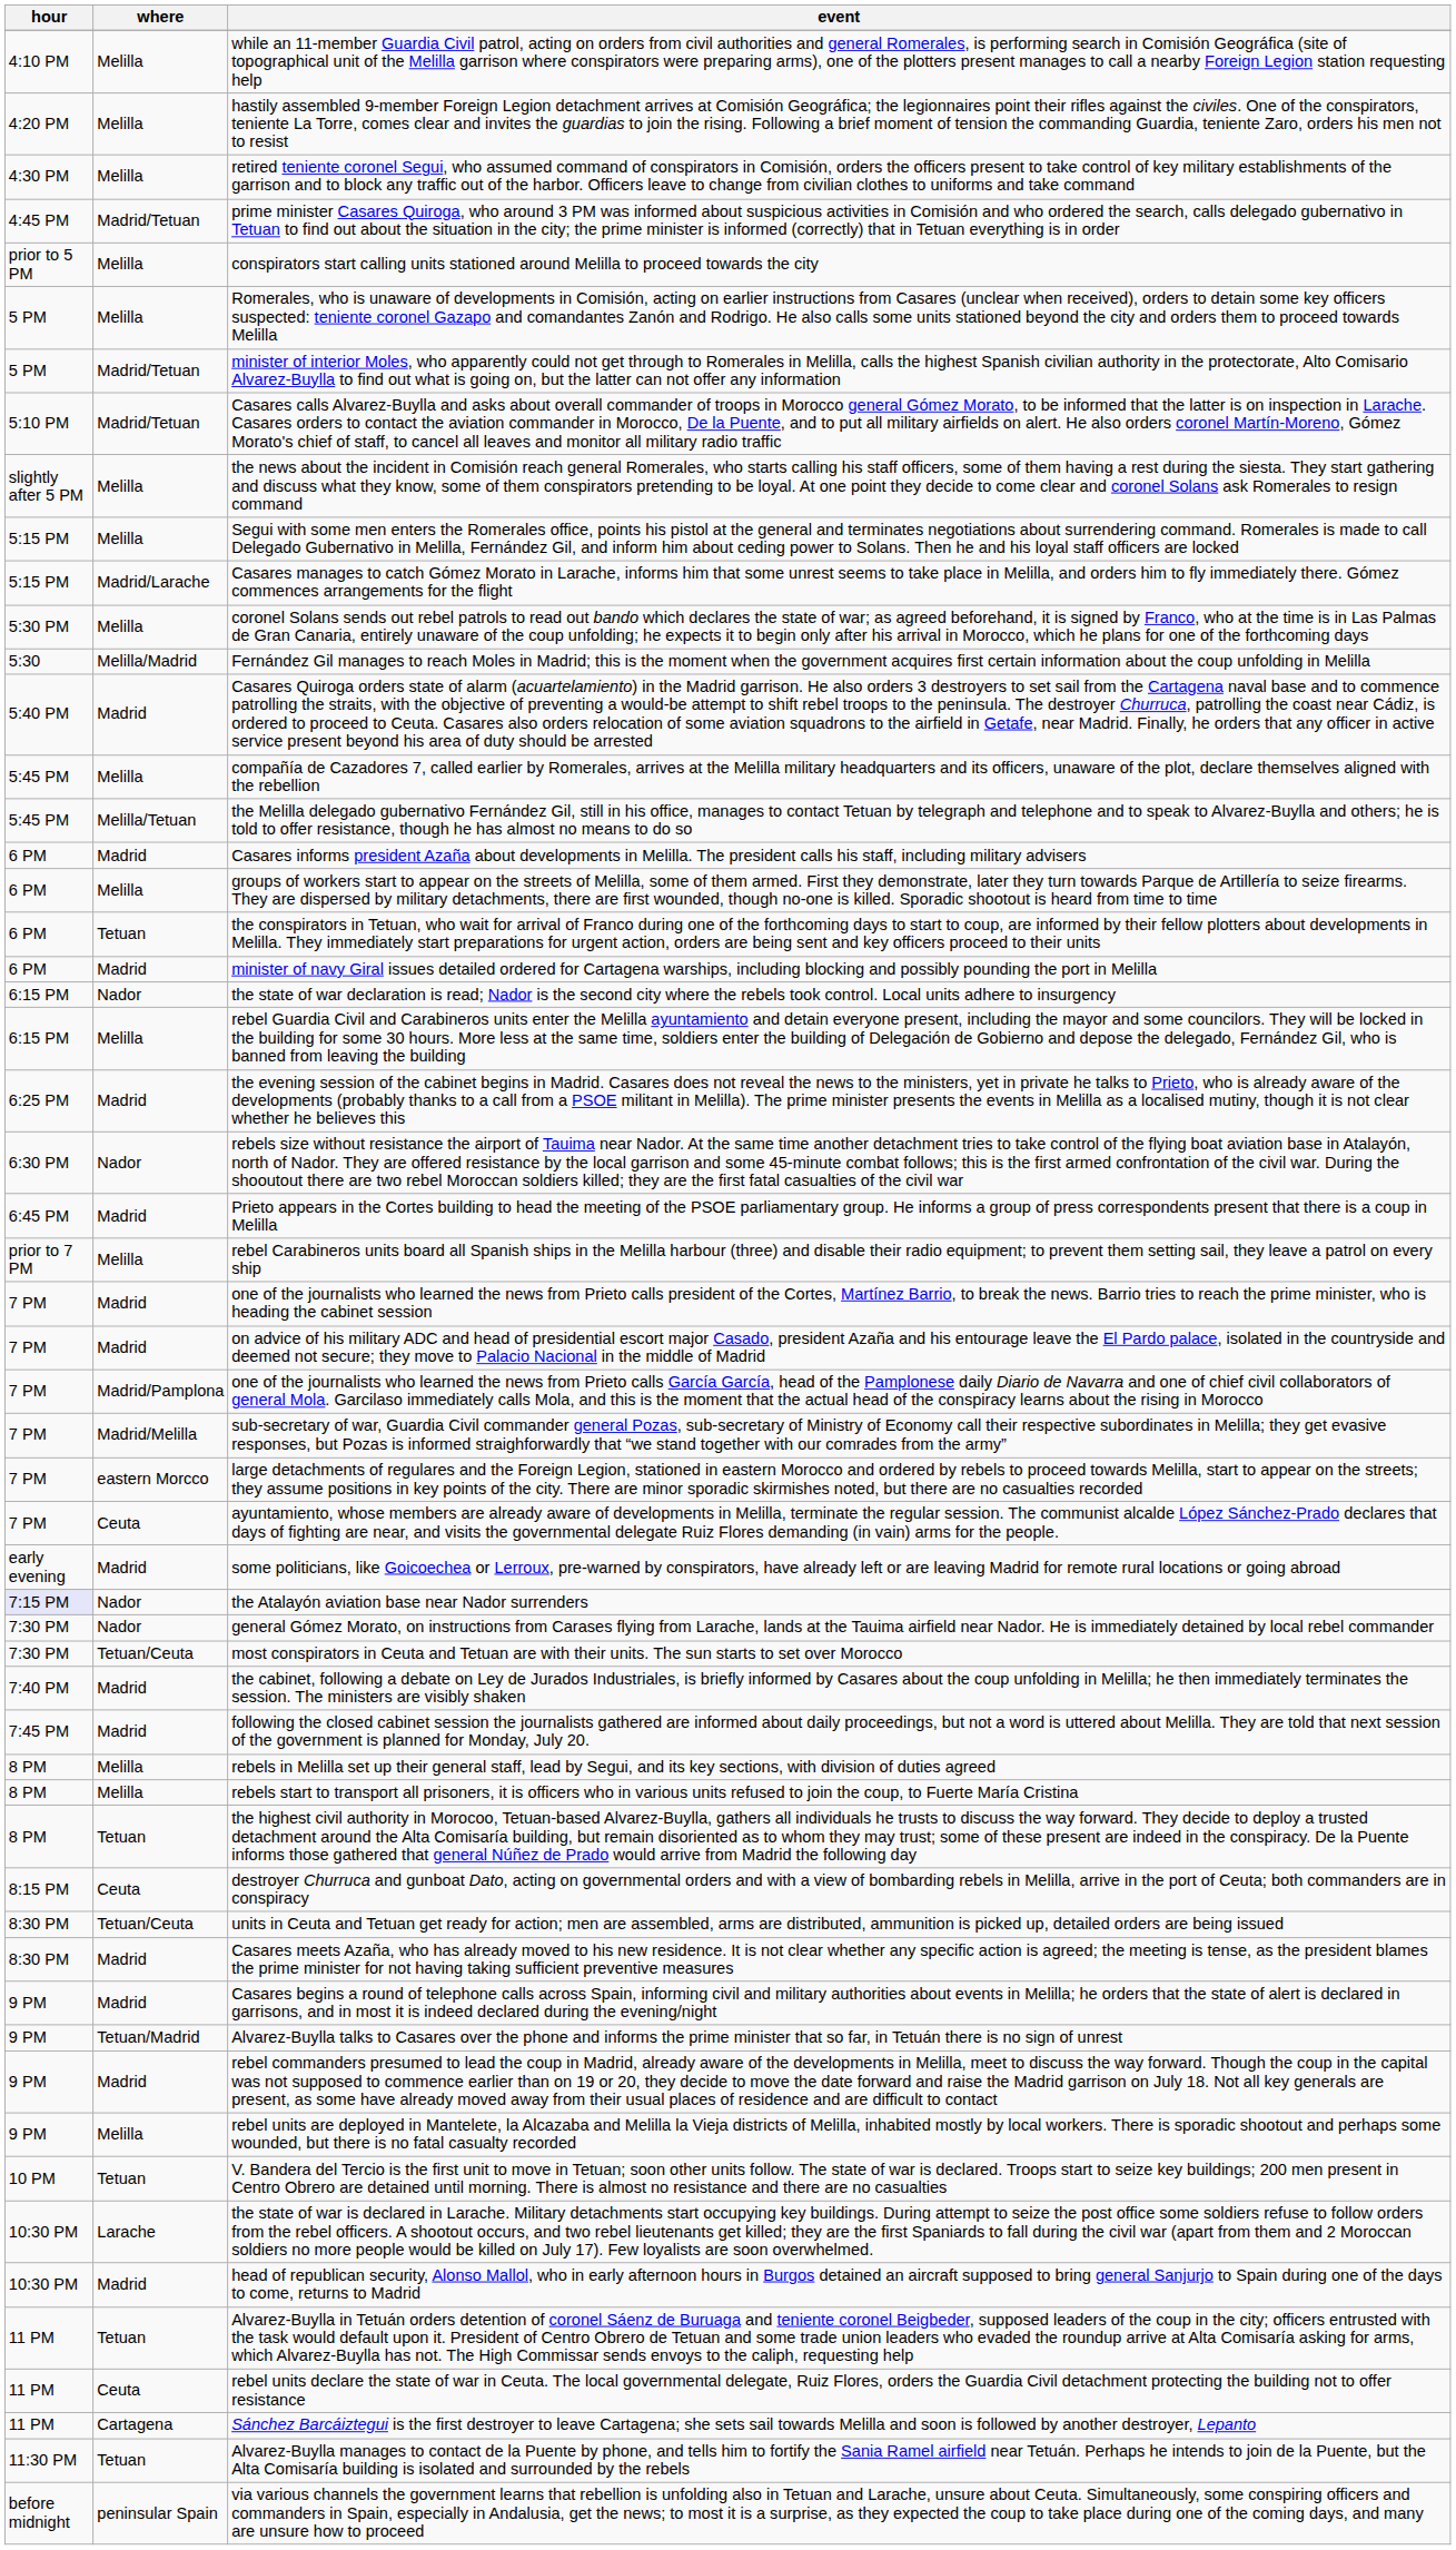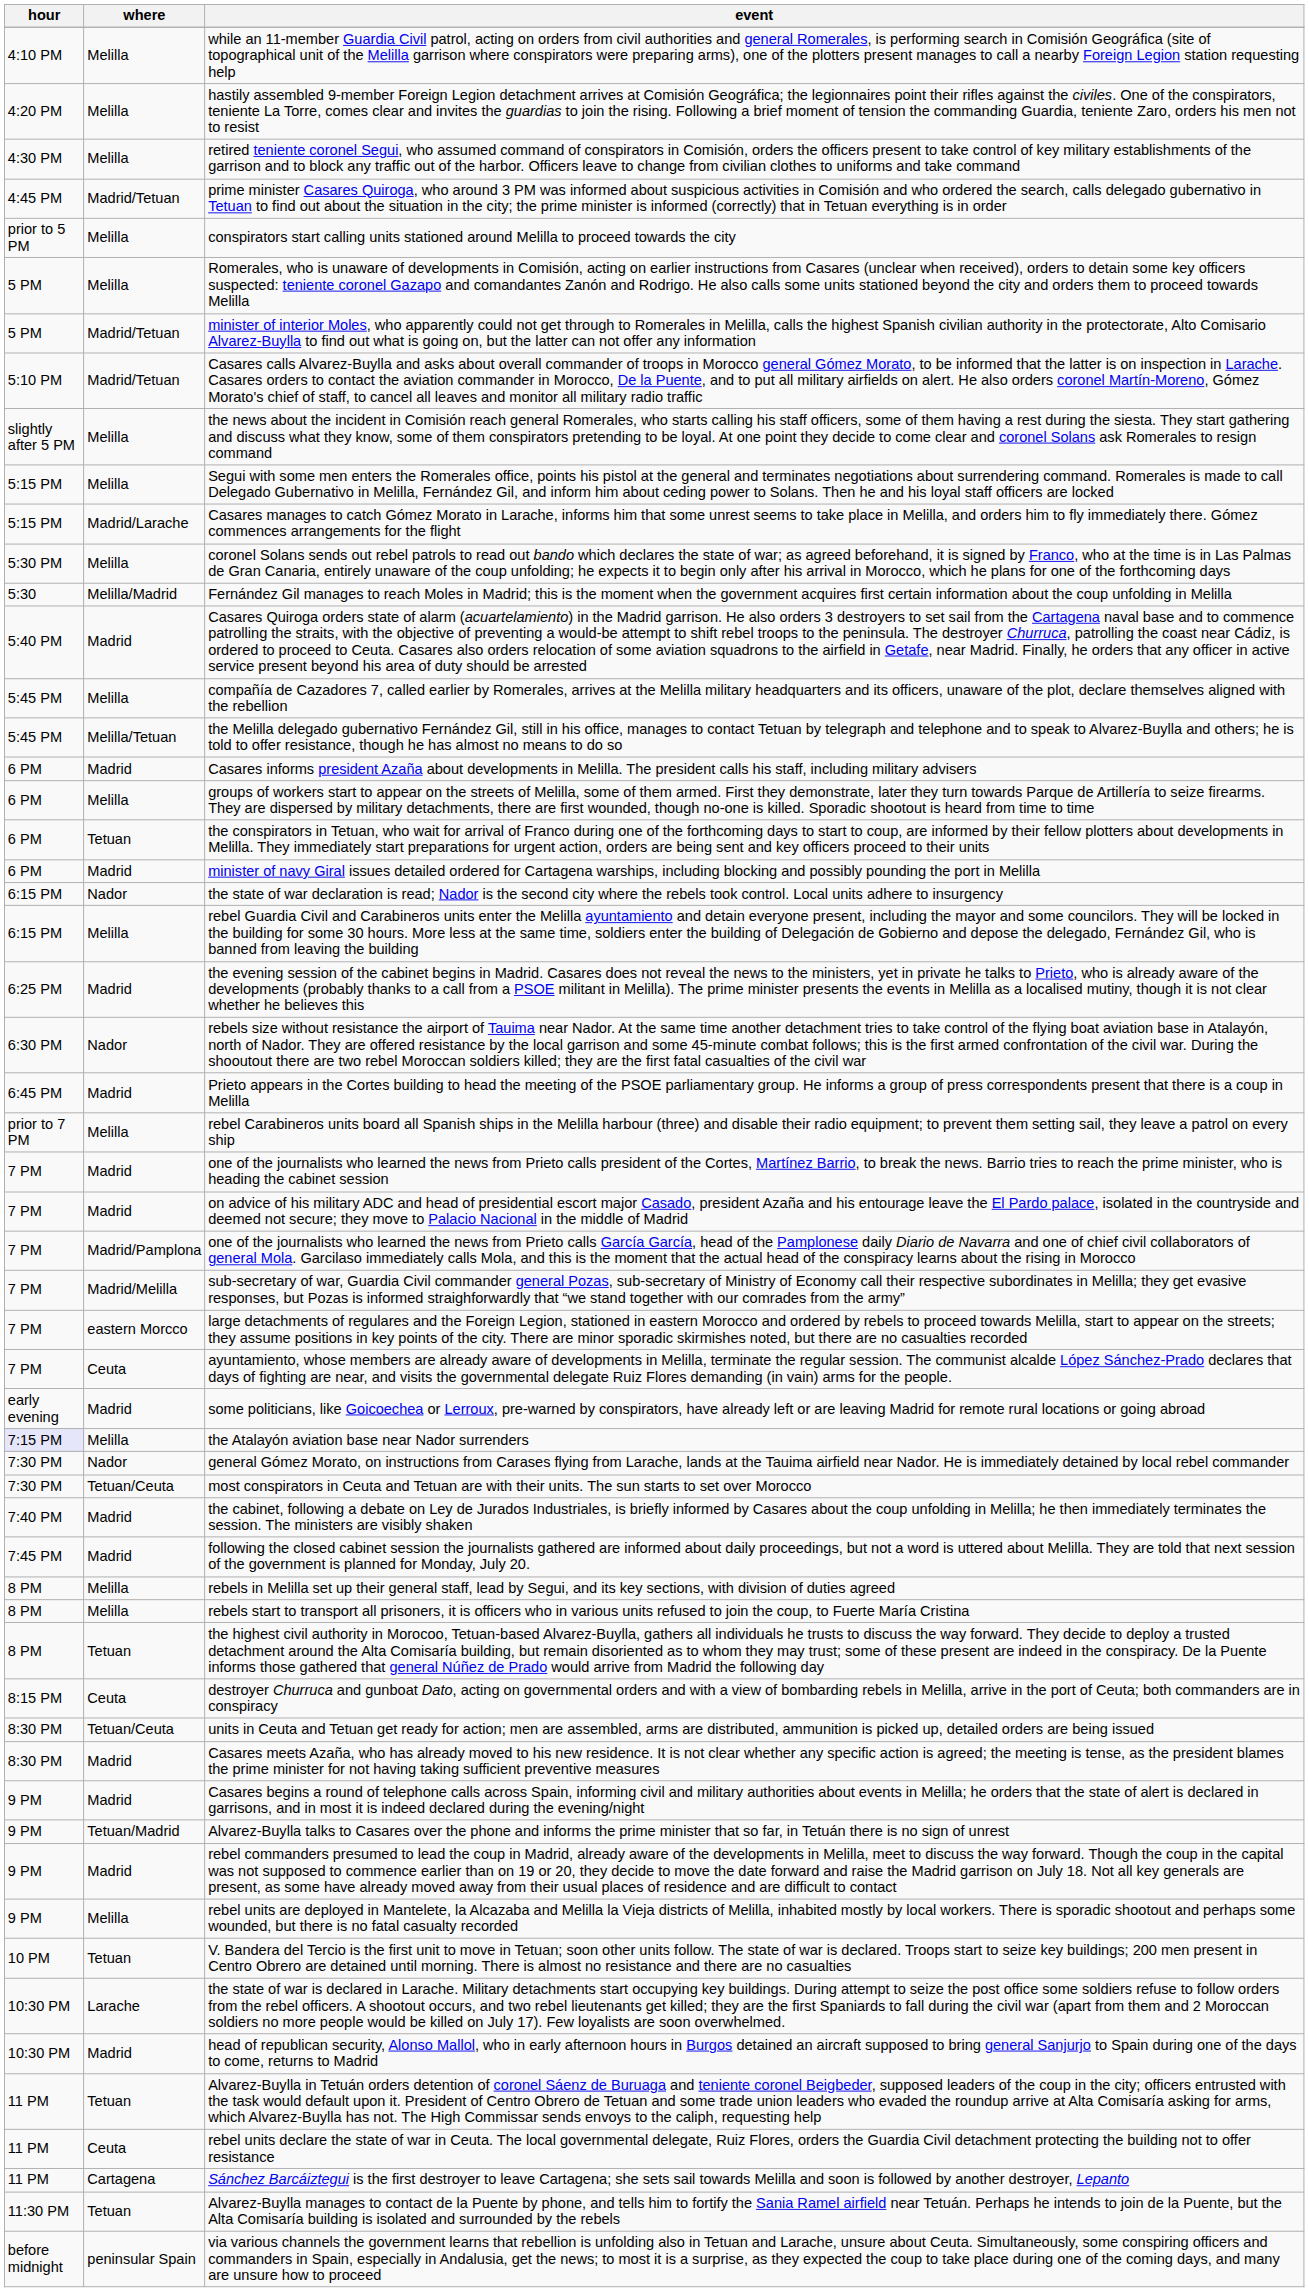the Atalayón aviation base near Nador surrenders | where: Nador -> Melilla
